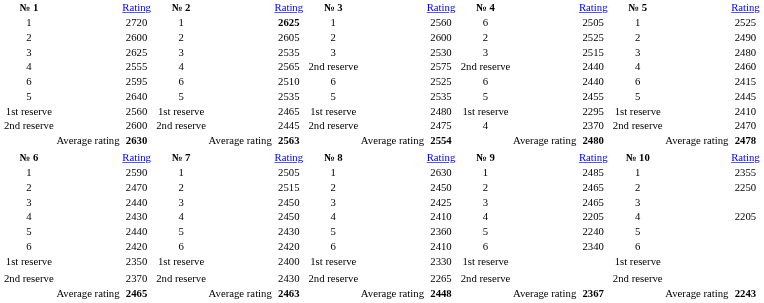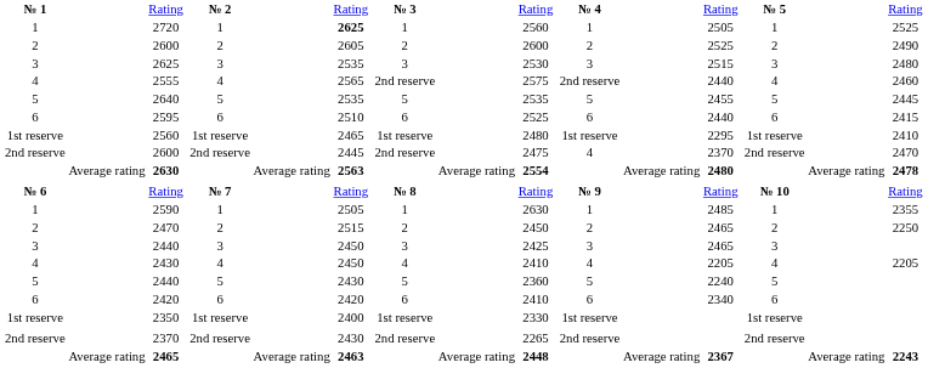2720 | column 13: 6 -> 1
rows swapped: 2640 <-> 2595
